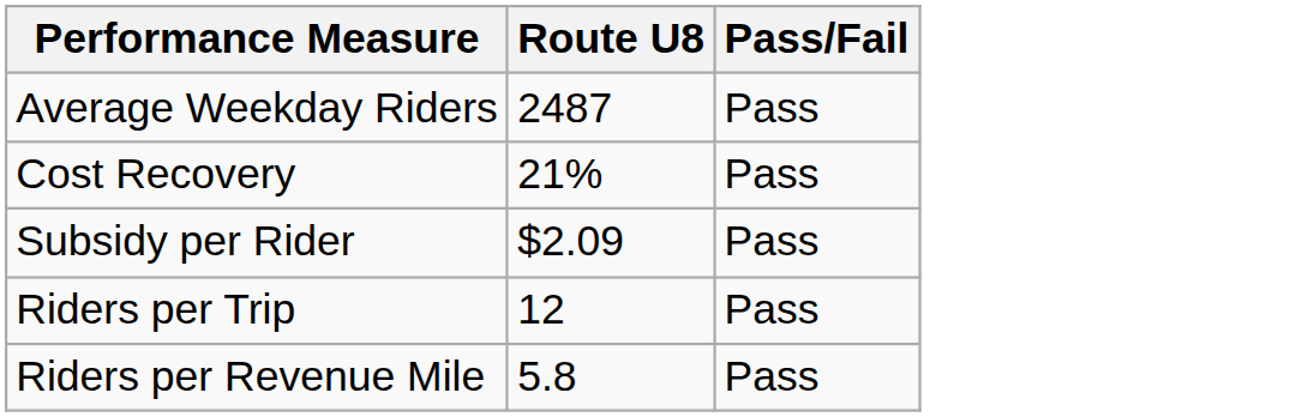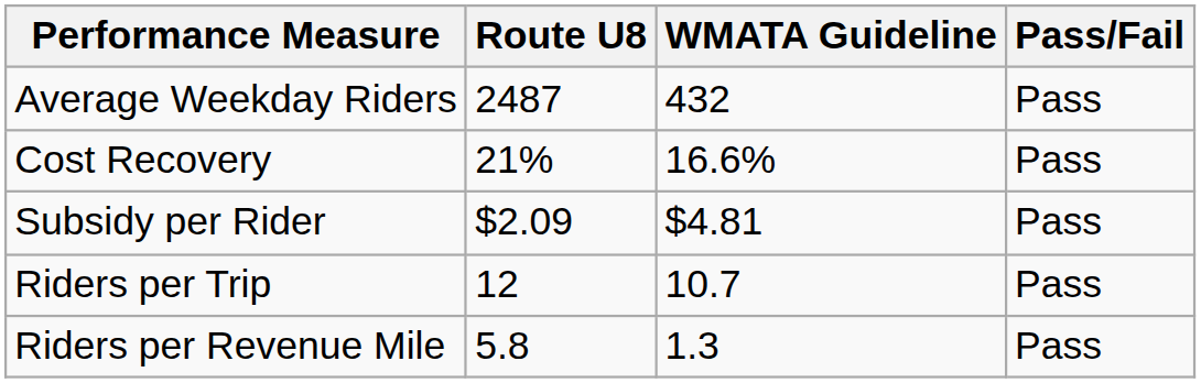+ column: WMATA Guideline | 432 | 16.6% | $4.81 | 10.7 | 1.3
